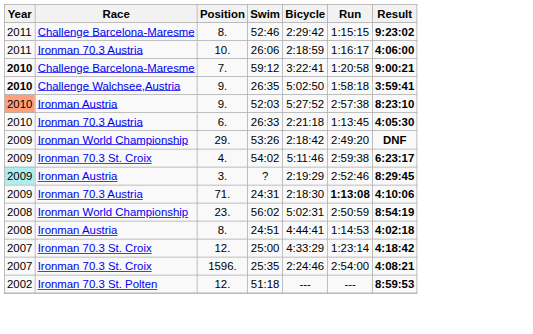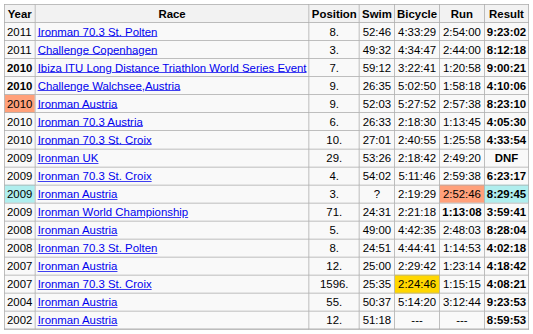52:46 | Race: Challenge Barcelona-Maresme -> Ironman 70.3 St. Polten
52:46 | Bicycle: 2:29:42 -> 4:33:29
52:46 | Run: 1:15:15 -> 2:54:00
+ row: 2011 | Challenge Copenhagen | 3. | 49:32 | 4:34:47 | 2:44:00 | 8:12:18
- row: 2011 | Ironman 70.3 Austria | 10. | 26:06 | 2:18:59 | 1:16:17 | 4:06:00
59:12 | Race: Challenge Barcelona-Maresme -> Ibiza ITU Long Distance Triathlon World Series Event
26:35 | Result: 3:59:41 -> 4:10:06
26:33 | Bicycle: 2:21:18 -> 2:18:30
+ row: 2010 | Ironman 70.3 St. Croix | 10. | 27:01 | 2:40:55 | 1:25:58 | 4:33:54
53:26 | Race: Ironman World Championship -> Ironman UK
? | Run: no background -> lightsalmon background
? | Result: no background -> paleturquoise background
24:31 | Race: Ironman 70.3 Austria -> Ironman World Championship
24:31 | Bicycle: 2:18:30 -> 2:21:18
24:31 | Result: 4:10:06 -> 3:59:41
- row: 2008 | Ironman World Championship | 23. | 56:02 | 5:02:31 | 2:50:59 | 8:54:19
+ row: 2008 | Ironman Austria | 5. | 49:00 | 4:42:35 | 2:48:03 | 8:28:04
24:51 | Race: Ironman Austria -> Ironman 70.3 St. Polten
25:00 | Race: Ironman 70.3 St. Croix -> Ironman Austria
25:00 | Bicycle: 4:33:29 -> 2:29:42
25:35 | Bicycle: no background -> gold background
25:35 | Run: 2:54:00 -> 1:15:15
+ row: 2004 | Ironman Austria | 55. | 50:37 | 5:14:20 | 3:12:44 | 9:23:53
51:18 | Race: Ironman 70.3 St. Polten -> Ironman Austria
